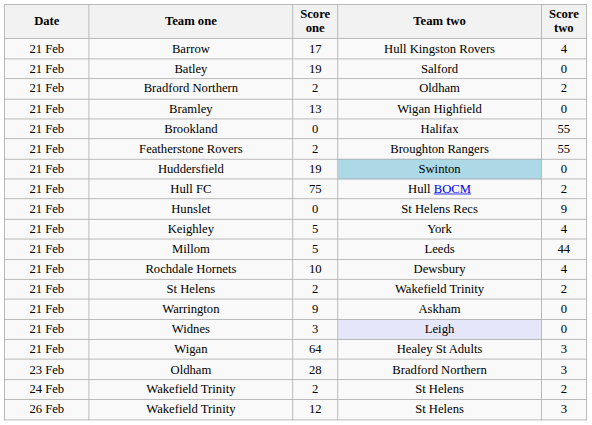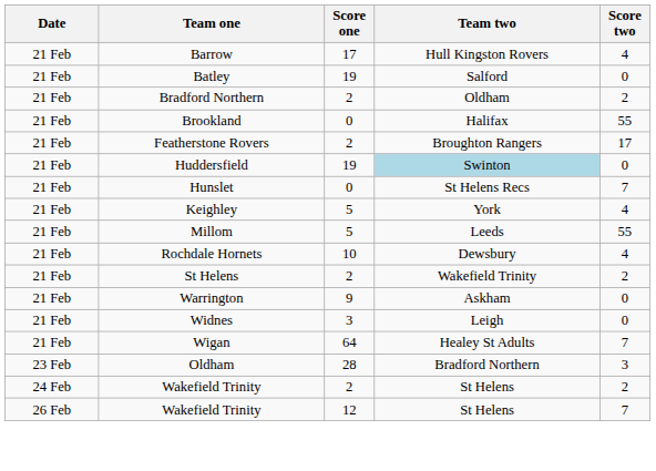- row: 21 Feb | Bramley | 13 | Wigan Highfield | 0
Featherstone Rovers | Score two: 55 -> 17
- row: 21 Feb | Hull FC | 75 | Hull BOCM | 2
Hunslet | Score two: 9 -> 7
Millom | Score two: 44 -> 55
Widnes | Team two: lavender background -> no background
Wigan | Score two: 3 -> 7
Wakefield Trinity / 12 | Score two: 3 -> 7
